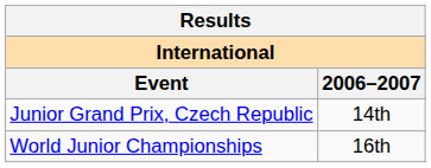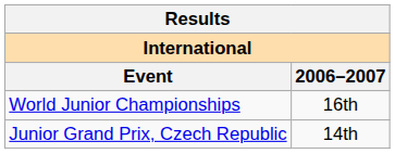rows swapped: World Junior Championships <-> Junior Grand Prix, Czech Republic
